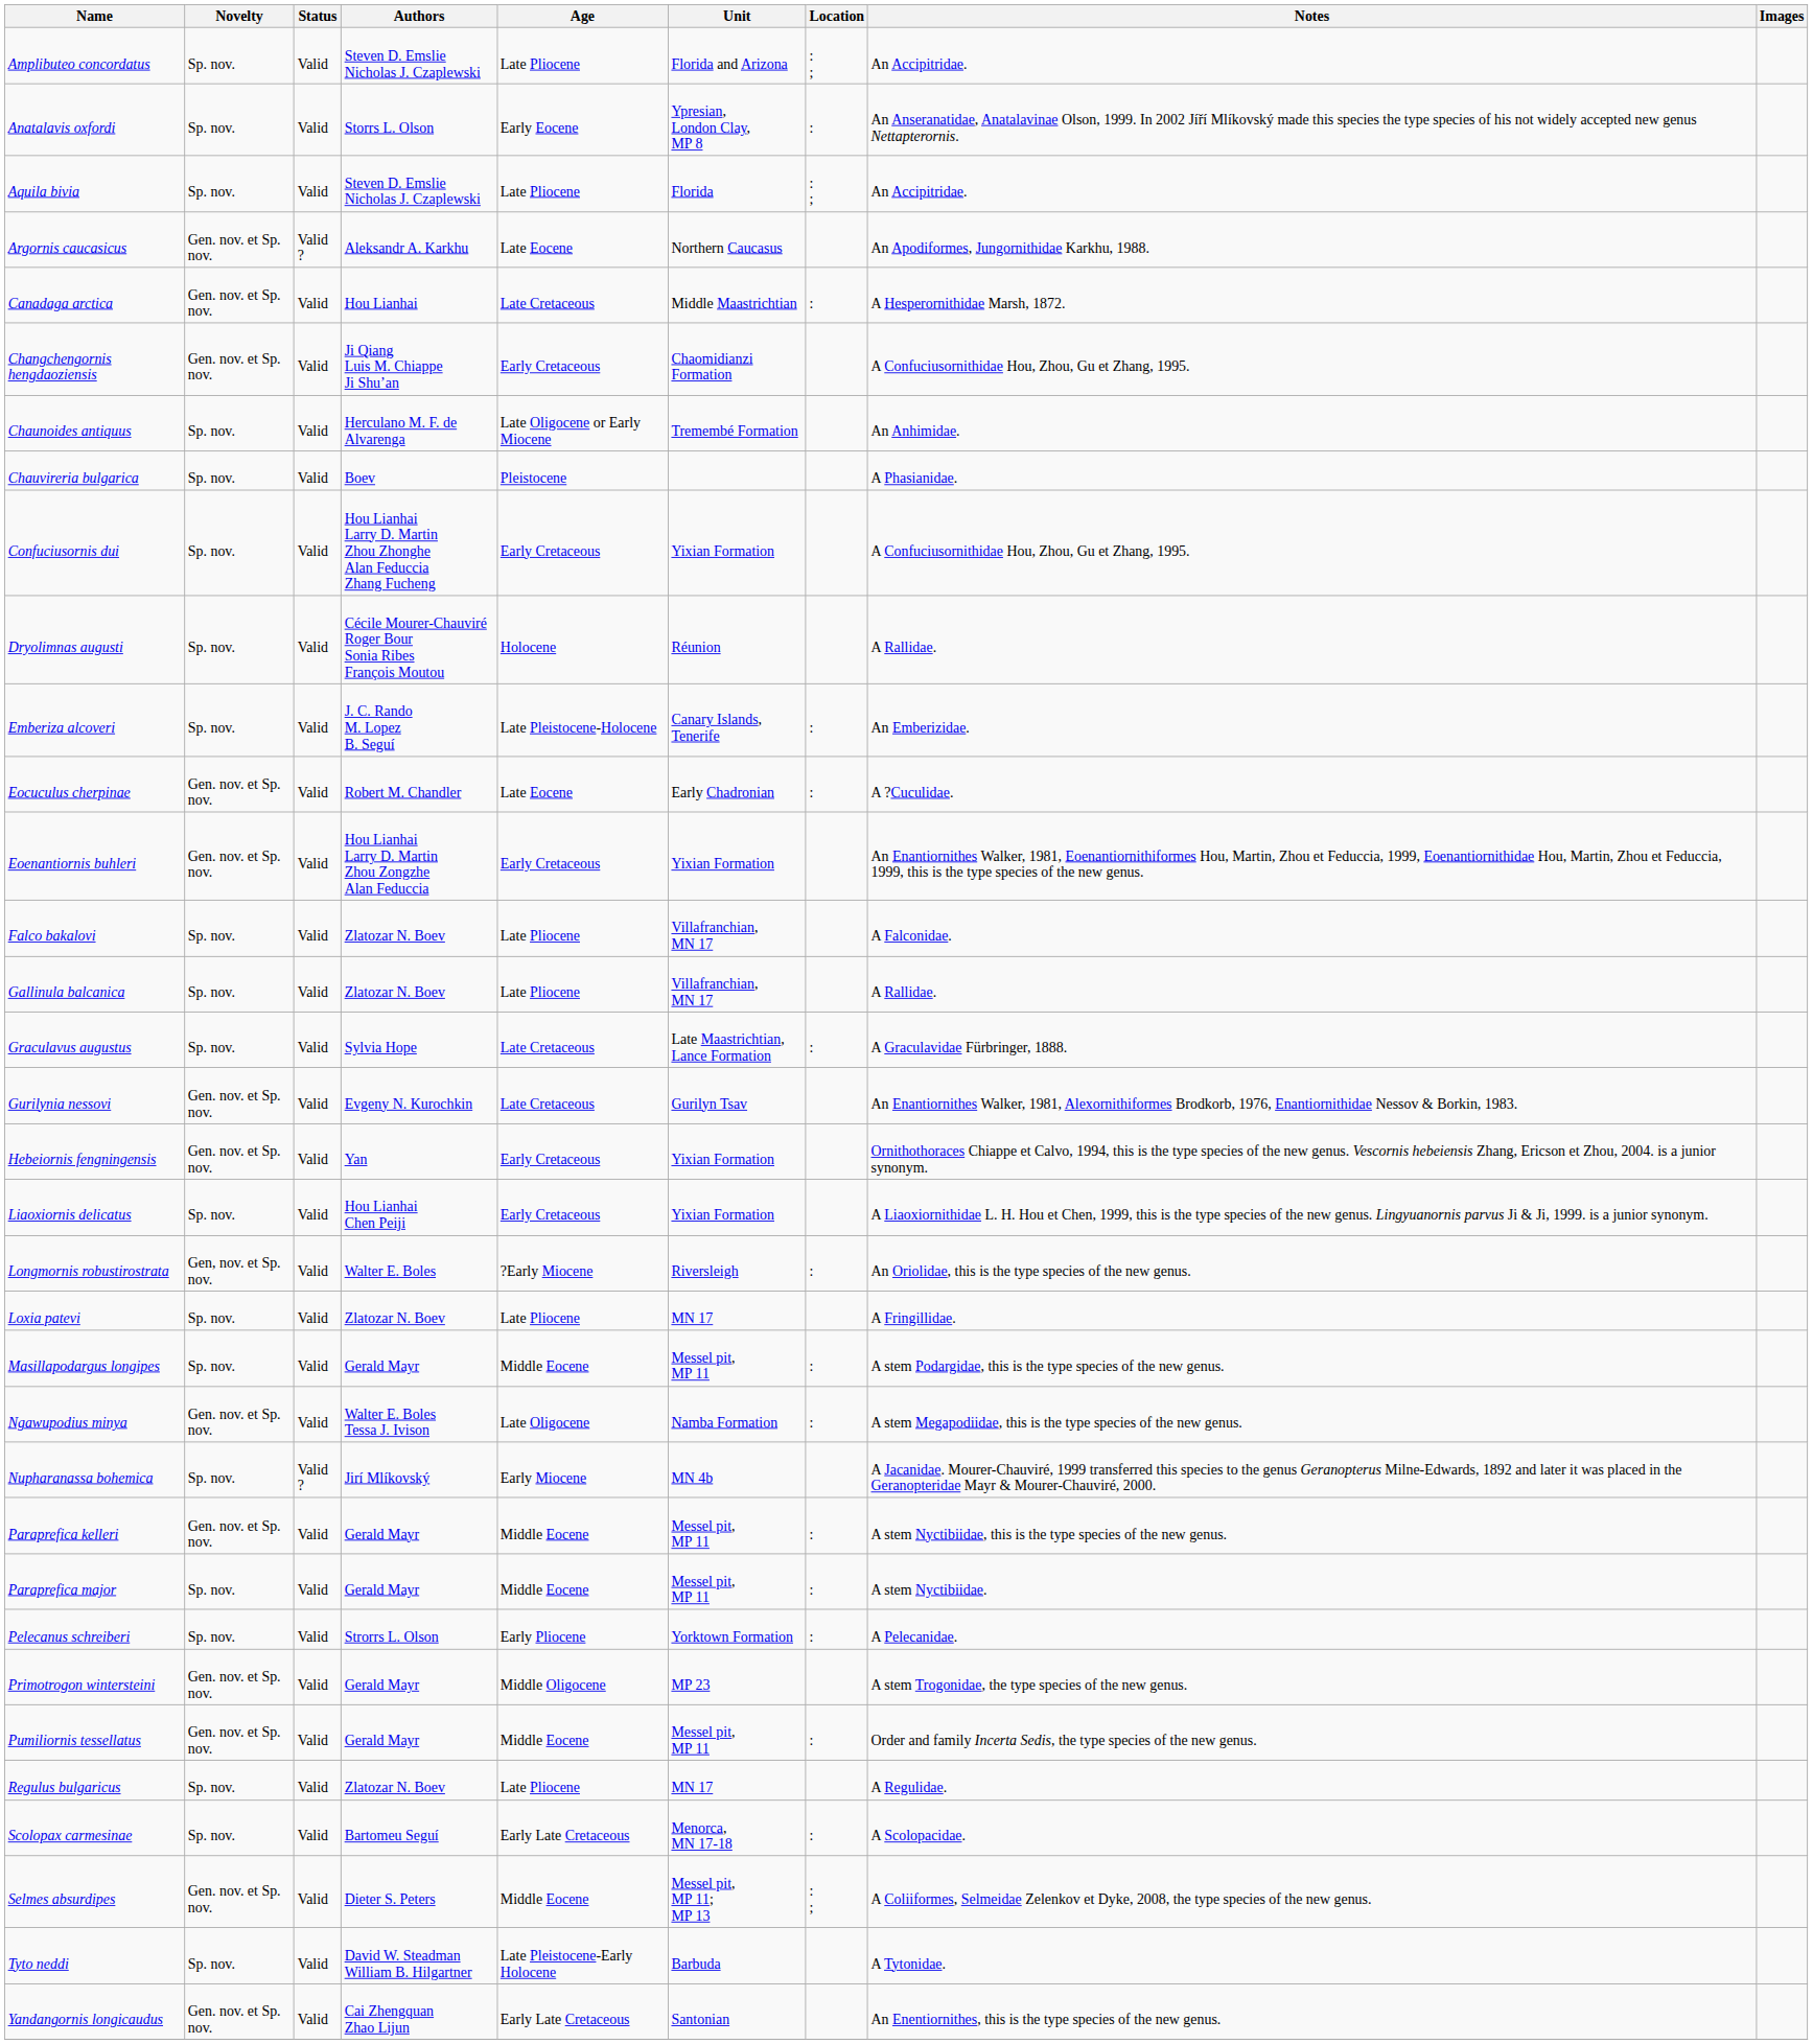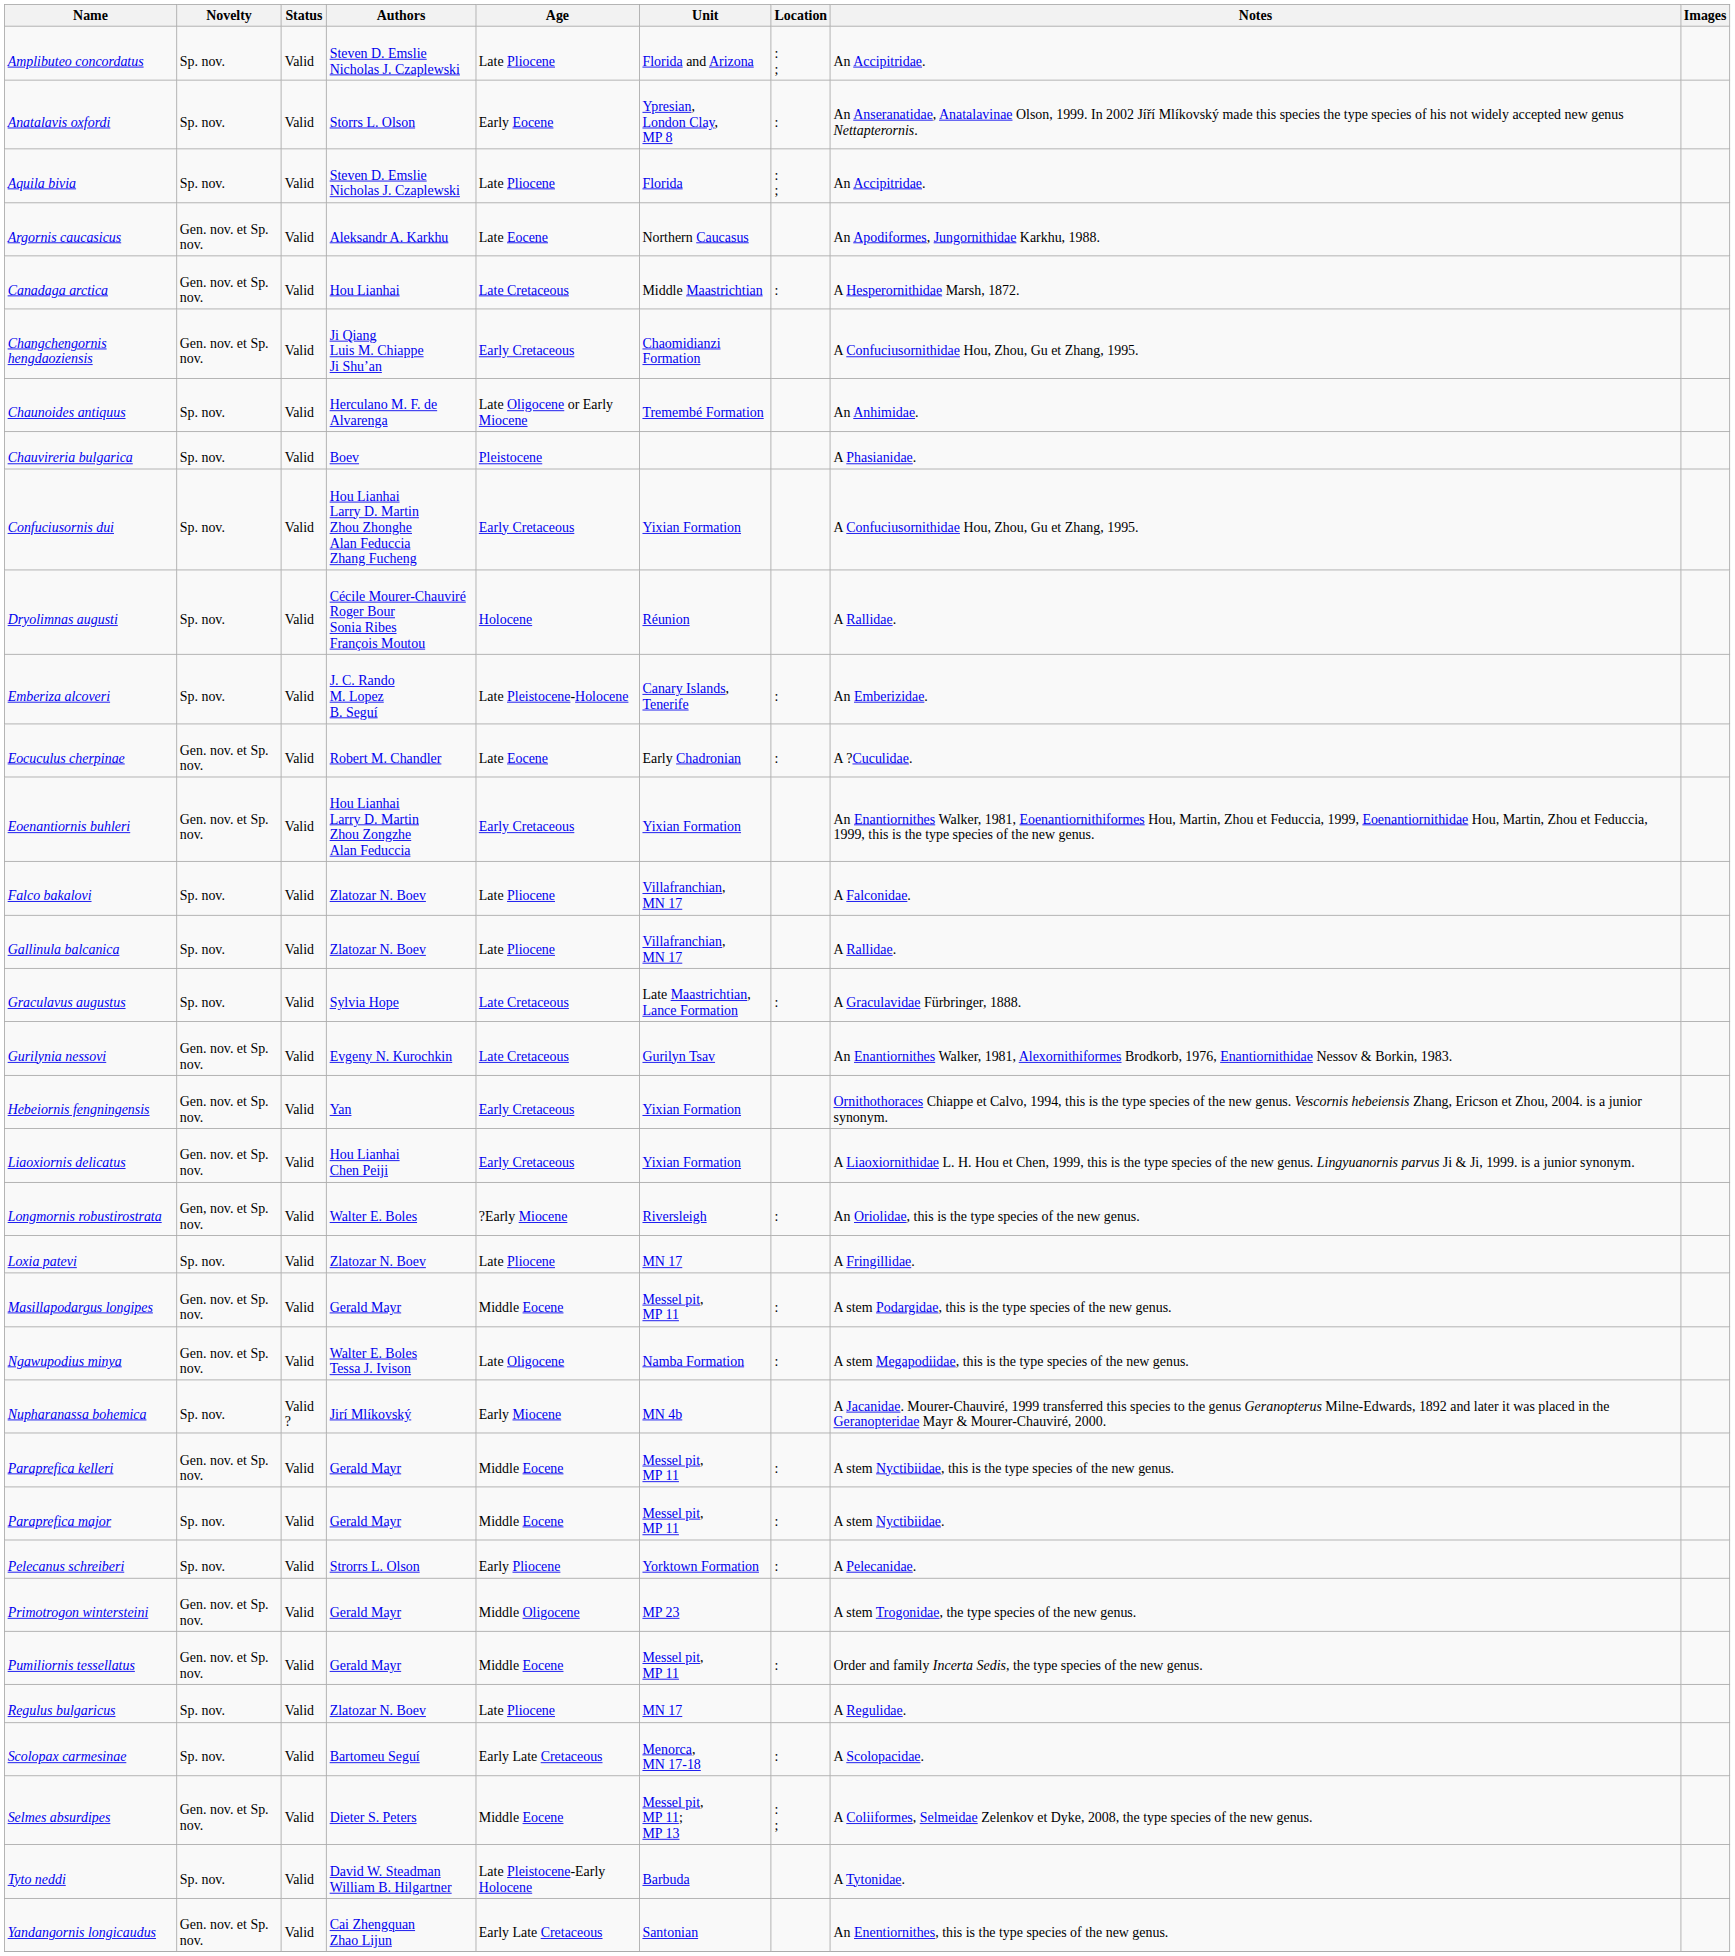Argornis caucasicus | Status: Valid ? -> Valid
Liaoxiornis delicatus | Novelty: Sp. nov. -> Gen. nov. et Sp. nov.
Masillapodargus longipes | Novelty: Sp. nov. -> Gen. nov. et Sp. nov.
